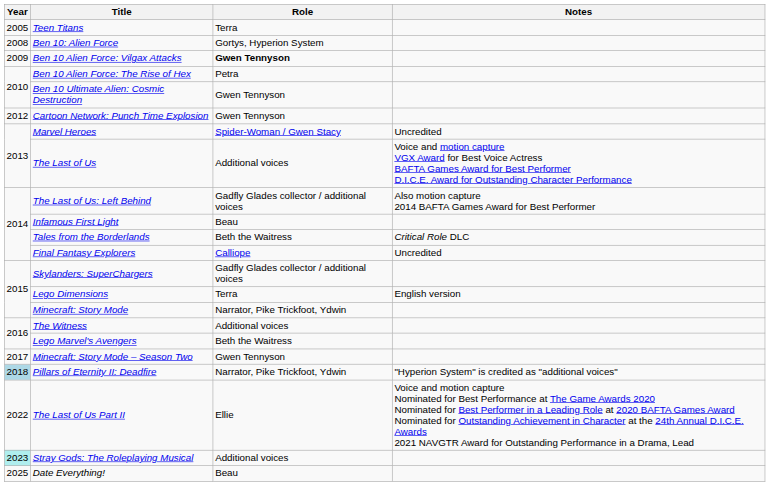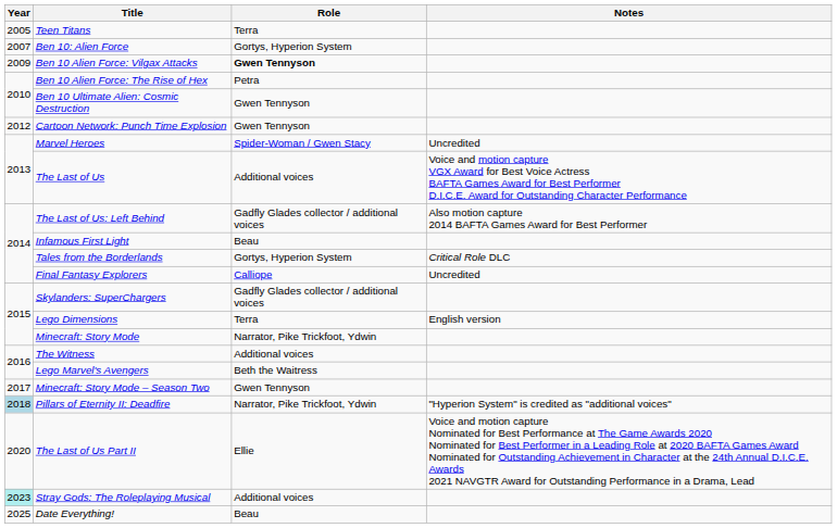Ben 10: Alien Force | Year: 2008 -> 2007
Tales from the Borderlands | Role: Beth the Waitress -> Gortys, Hyperion System
The Last of Us Part II | Year: 2022 -> 2020
